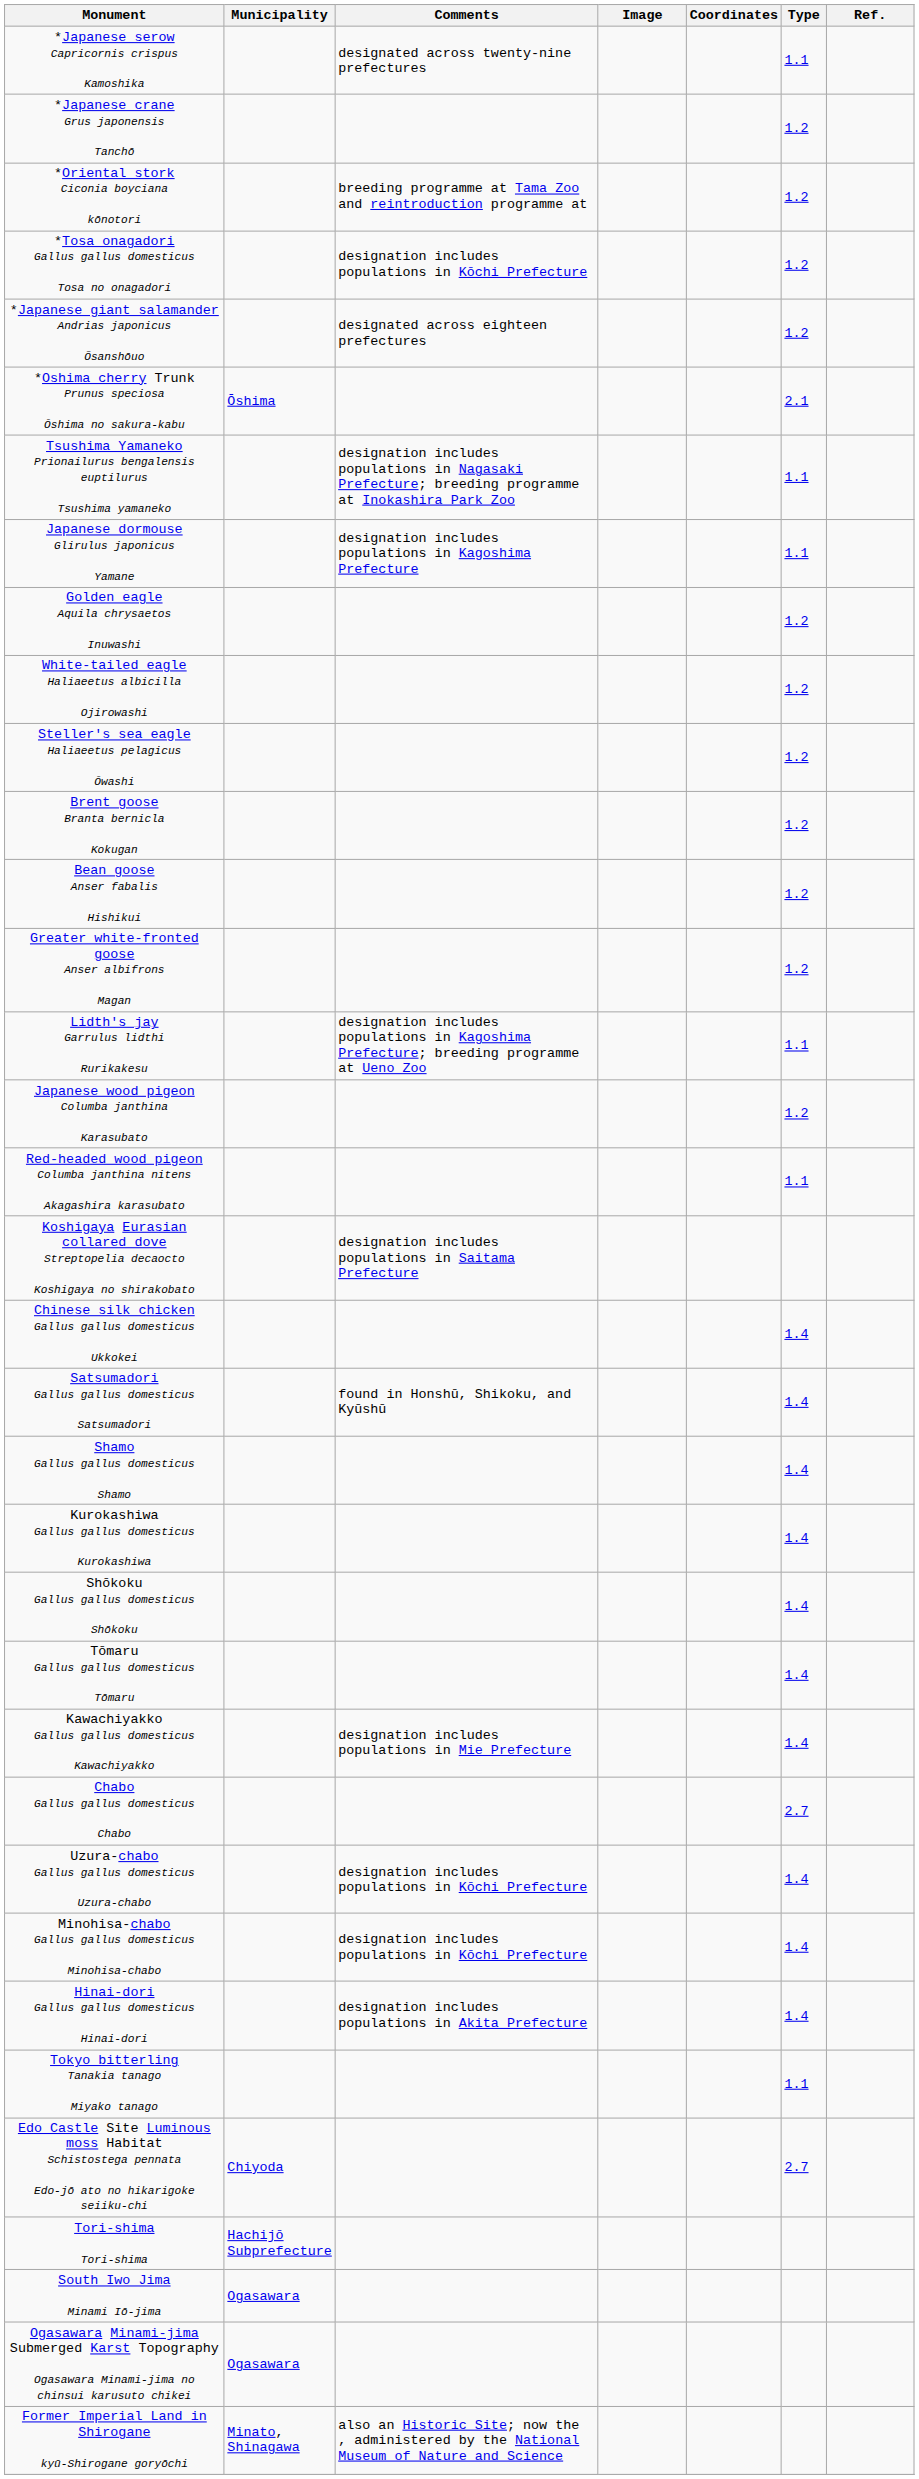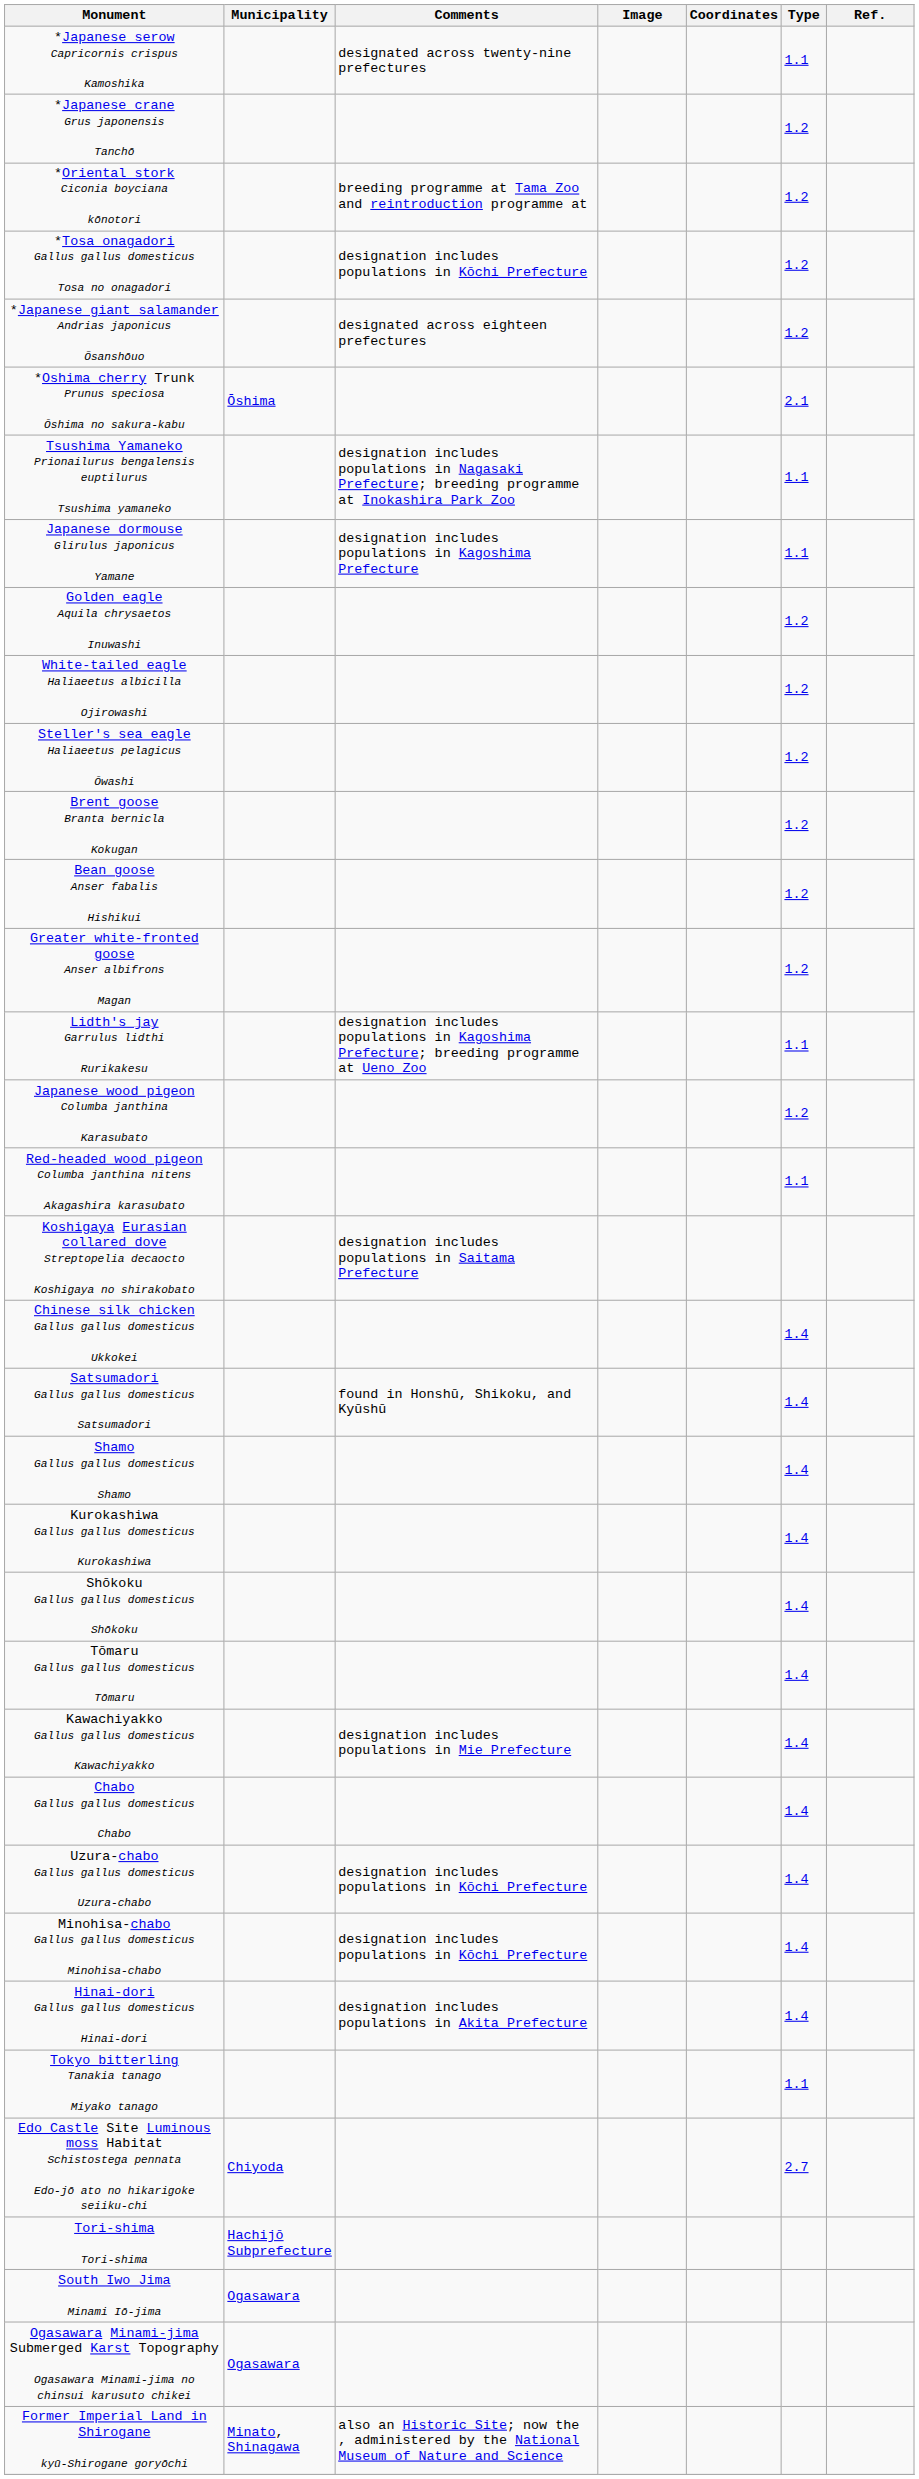Chabo Gallus gallus domesticus Chabo | Type: 2.7 -> 1.4
